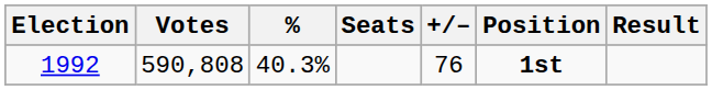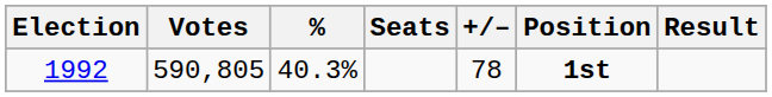1992 | Votes: 590,808 -> 590,805
1992 | +/–: 76 -> 78
